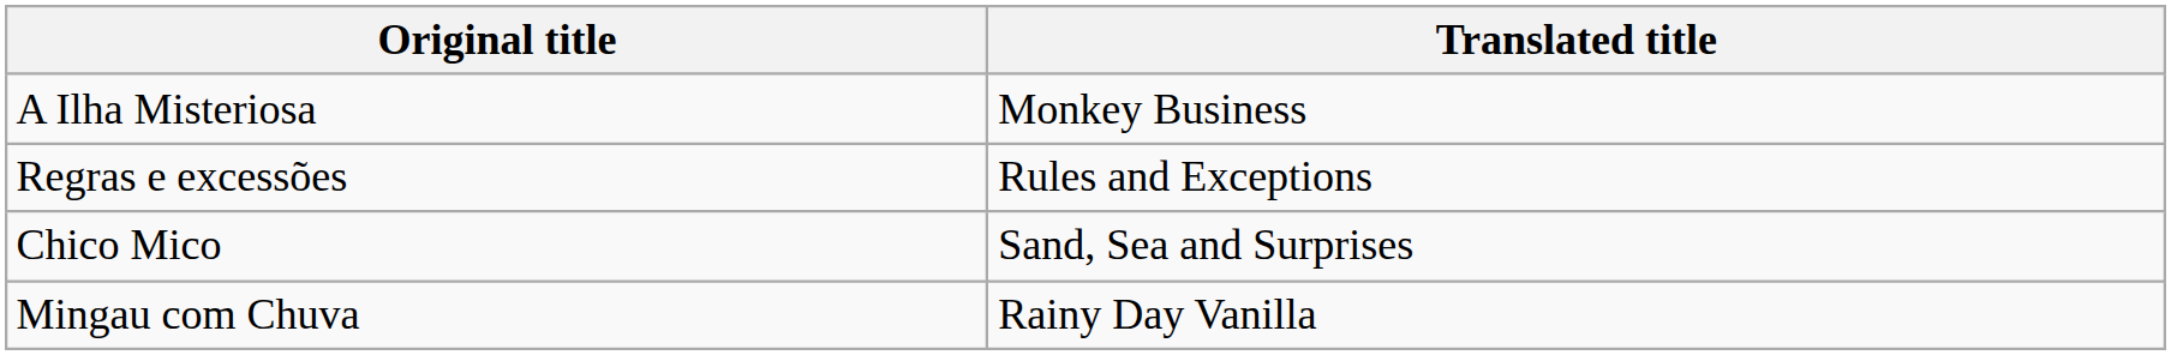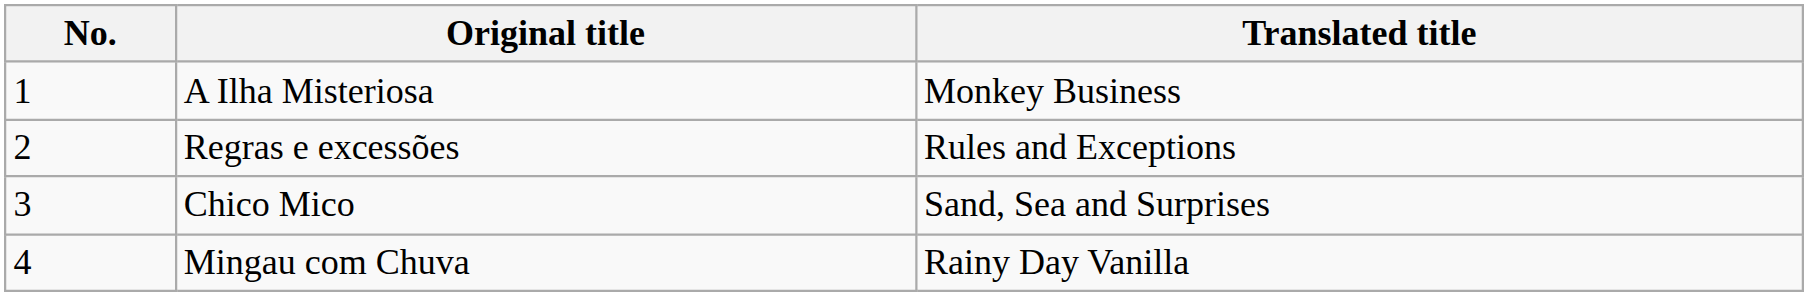+ column: No. | 1 | 2 | 3 | 4
